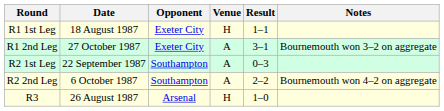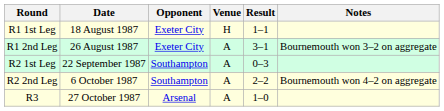R1 2nd Leg | Date: 27 October 1987 -> 26 August 1987
R3 | Date: 26 August 1987 -> 27 October 1987
R3 | Venue: H -> A
